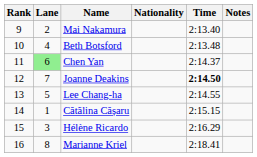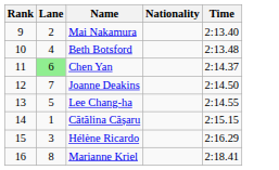- column: Notes
Joanne Deakins | Time: bold -> normal
